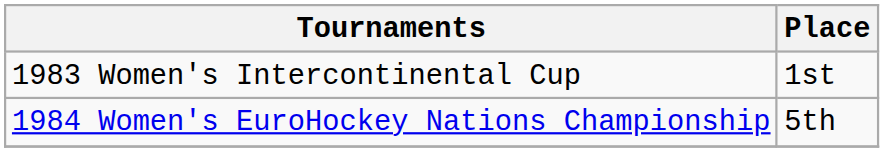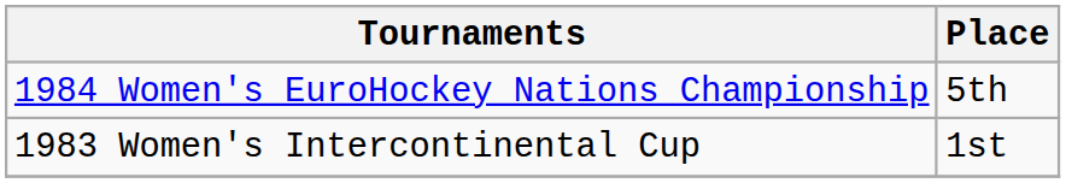rows swapped: 1983 Women's Intercontinental Cup <-> 1984 Women's EuroHockey Nations Championship
